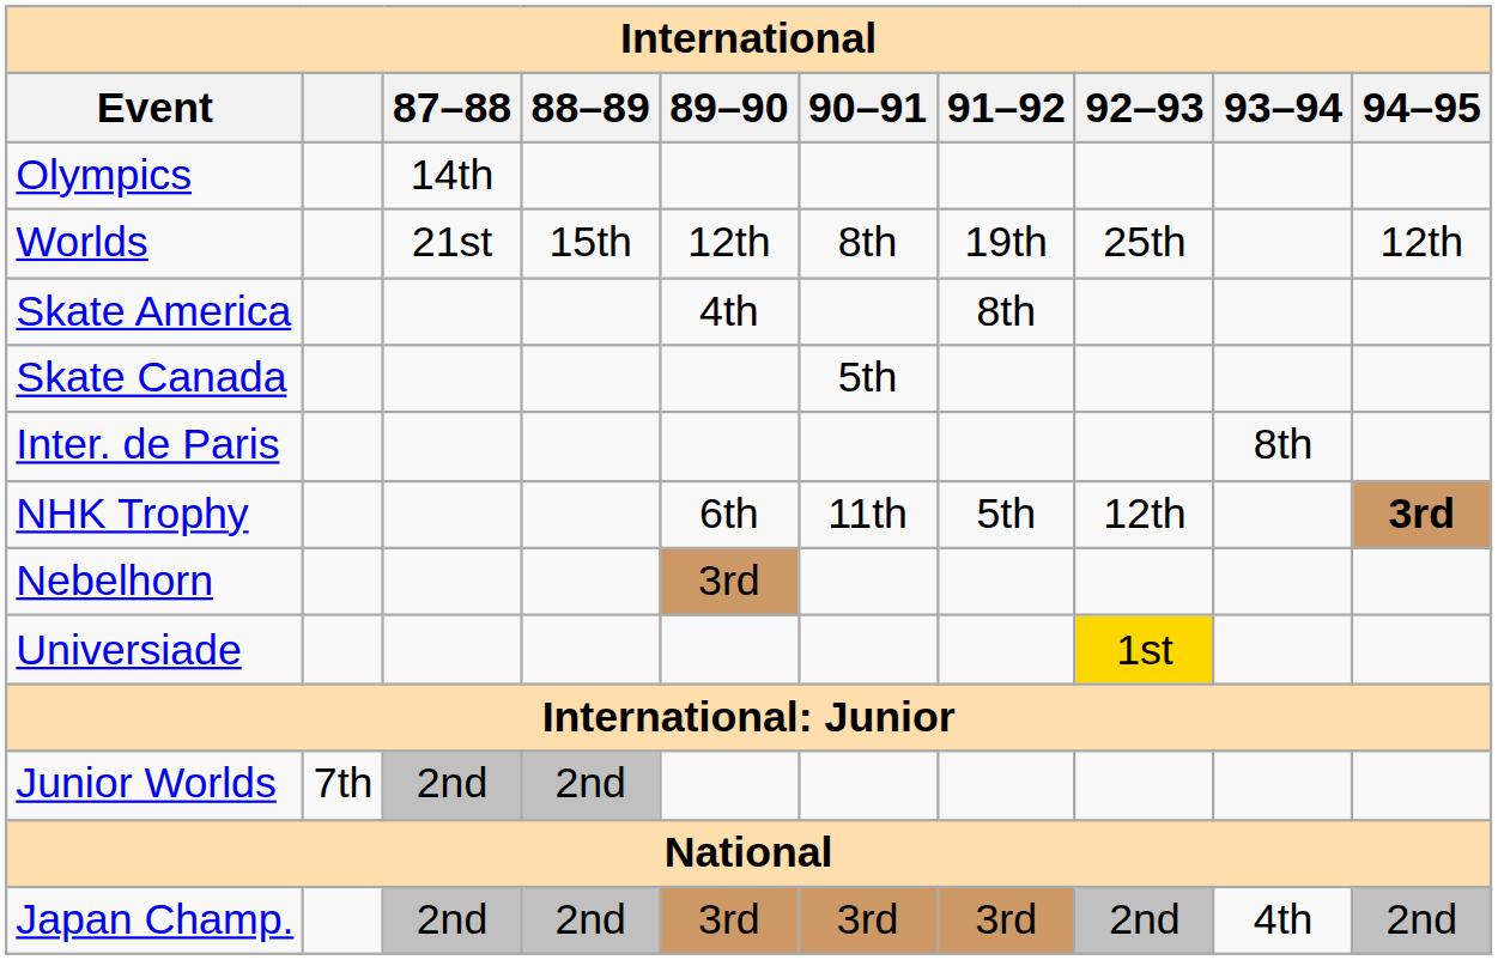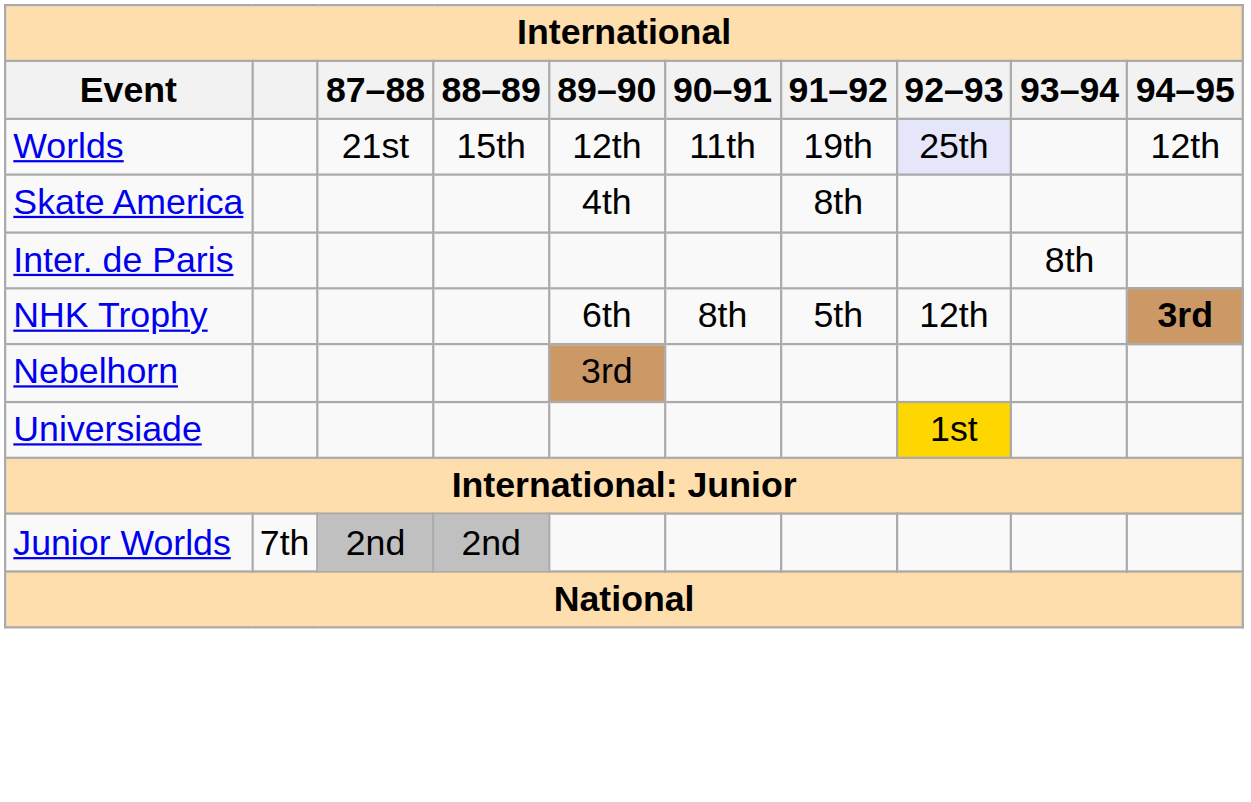- row: Olympics | 14th
Worlds | 90–91: 8th -> 11th
Worlds | 92–93: no background -> lavender background
- row: Skate Canada | 5th
NHK Trophy | 90–91: 11th -> 8th
- row: Japan Champ. | 2nd | 2nd | 3rd | 3rd | 3rd | 2nd | 4th | 2nd
